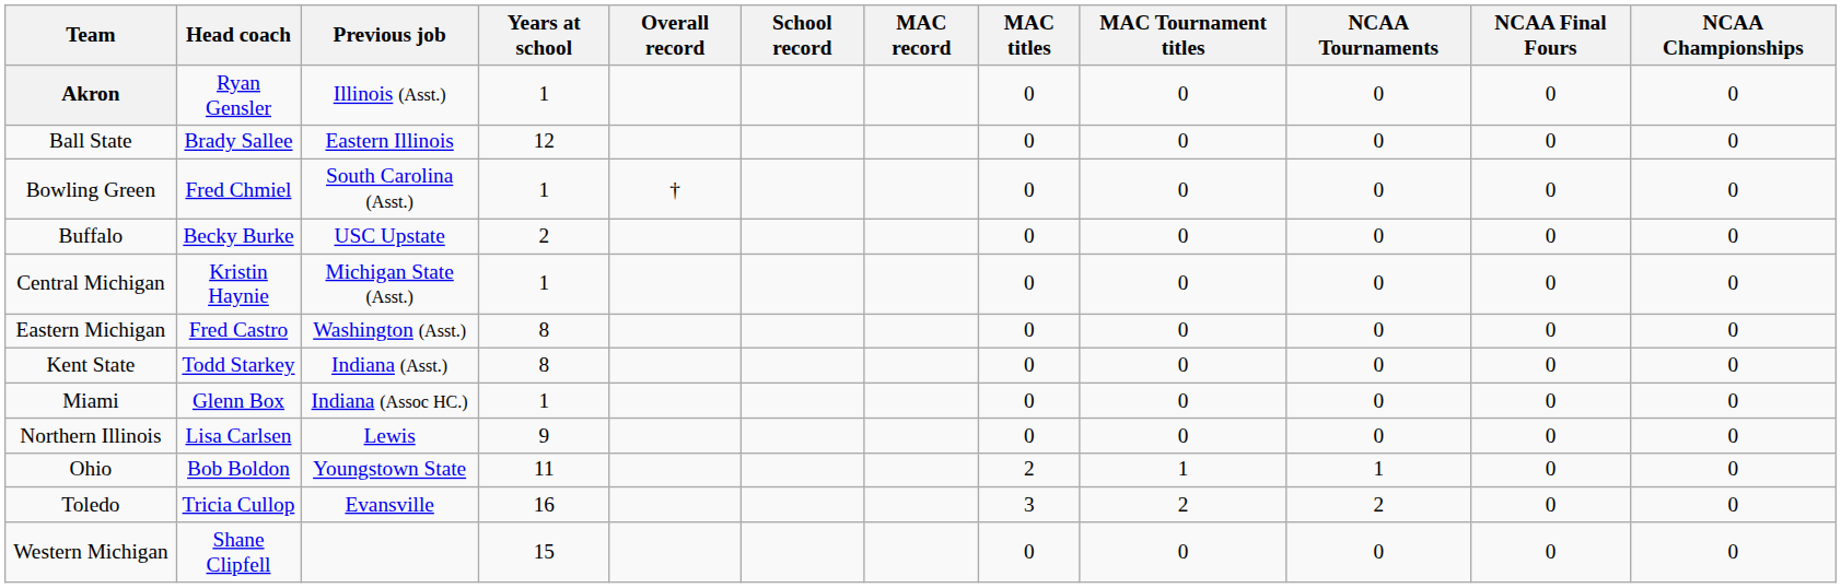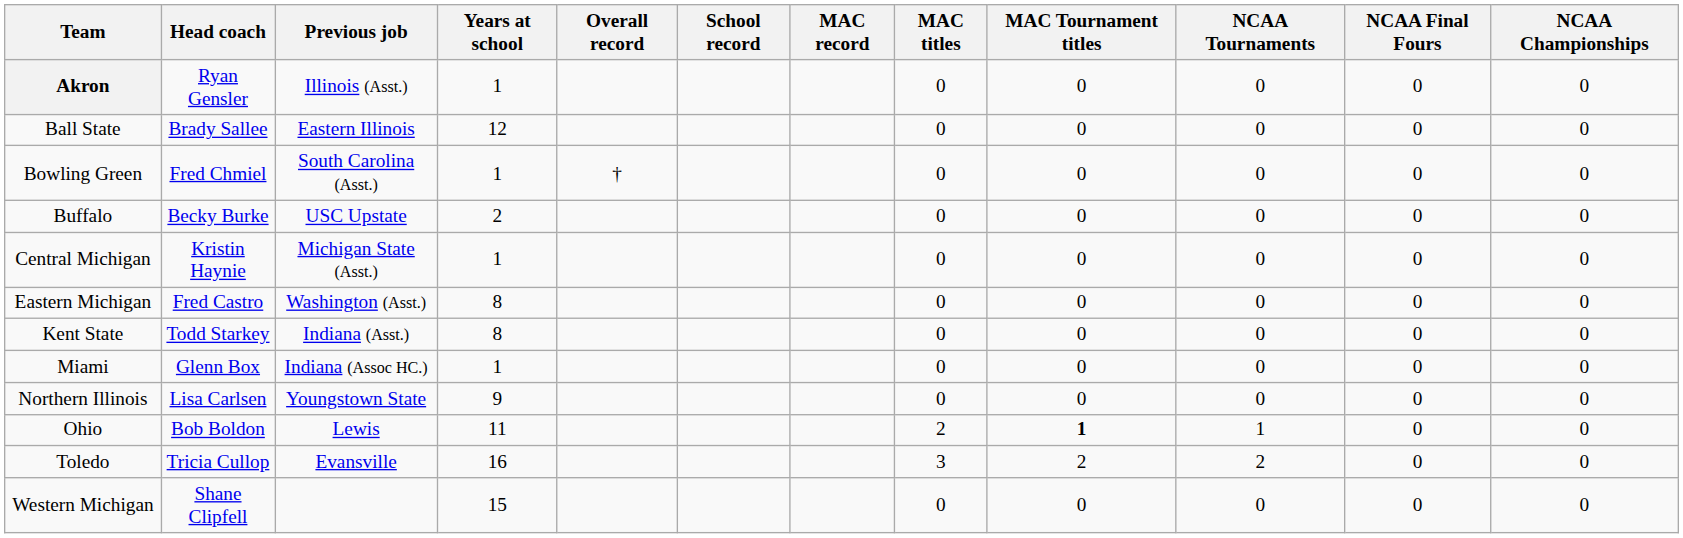Northern Illinois | Previous job: Lewis -> Youngstown State
Ohio | Previous job: Youngstown State -> Lewis
Ohio | MAC Tournament titles: normal -> bold
